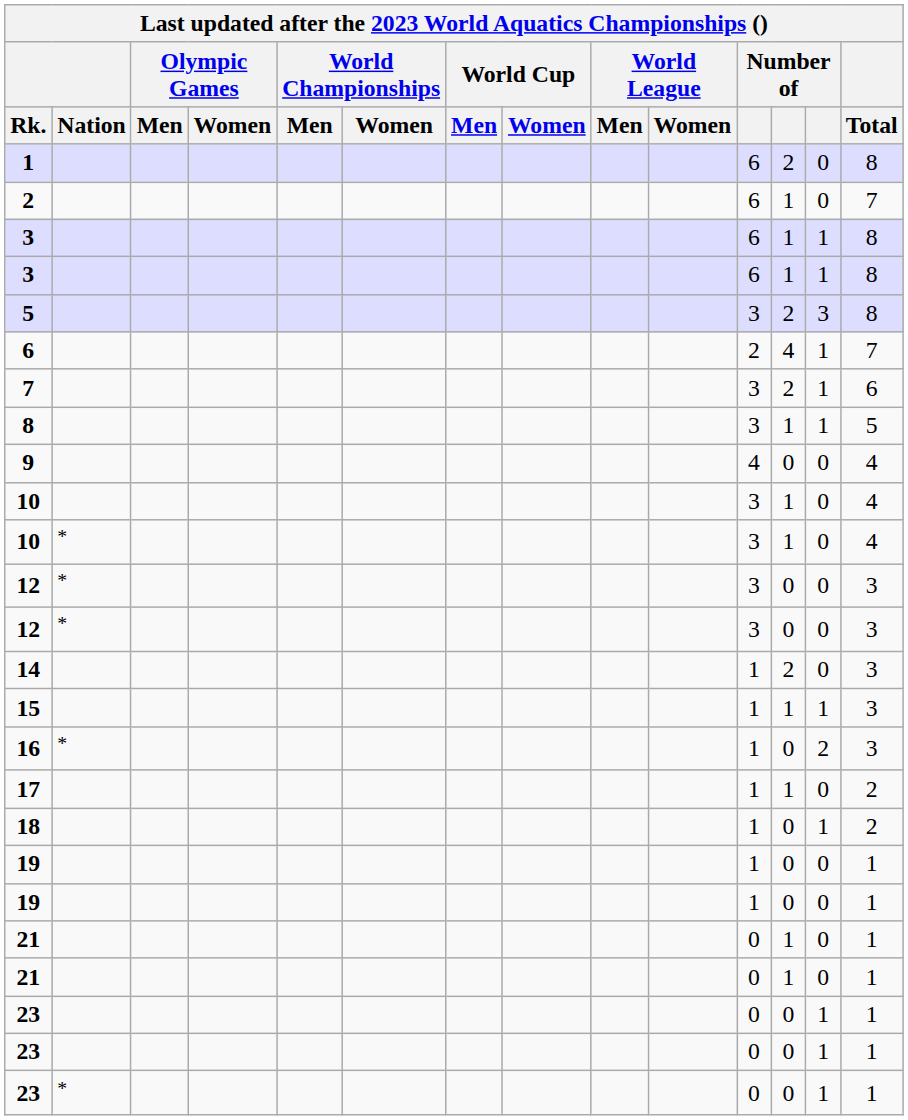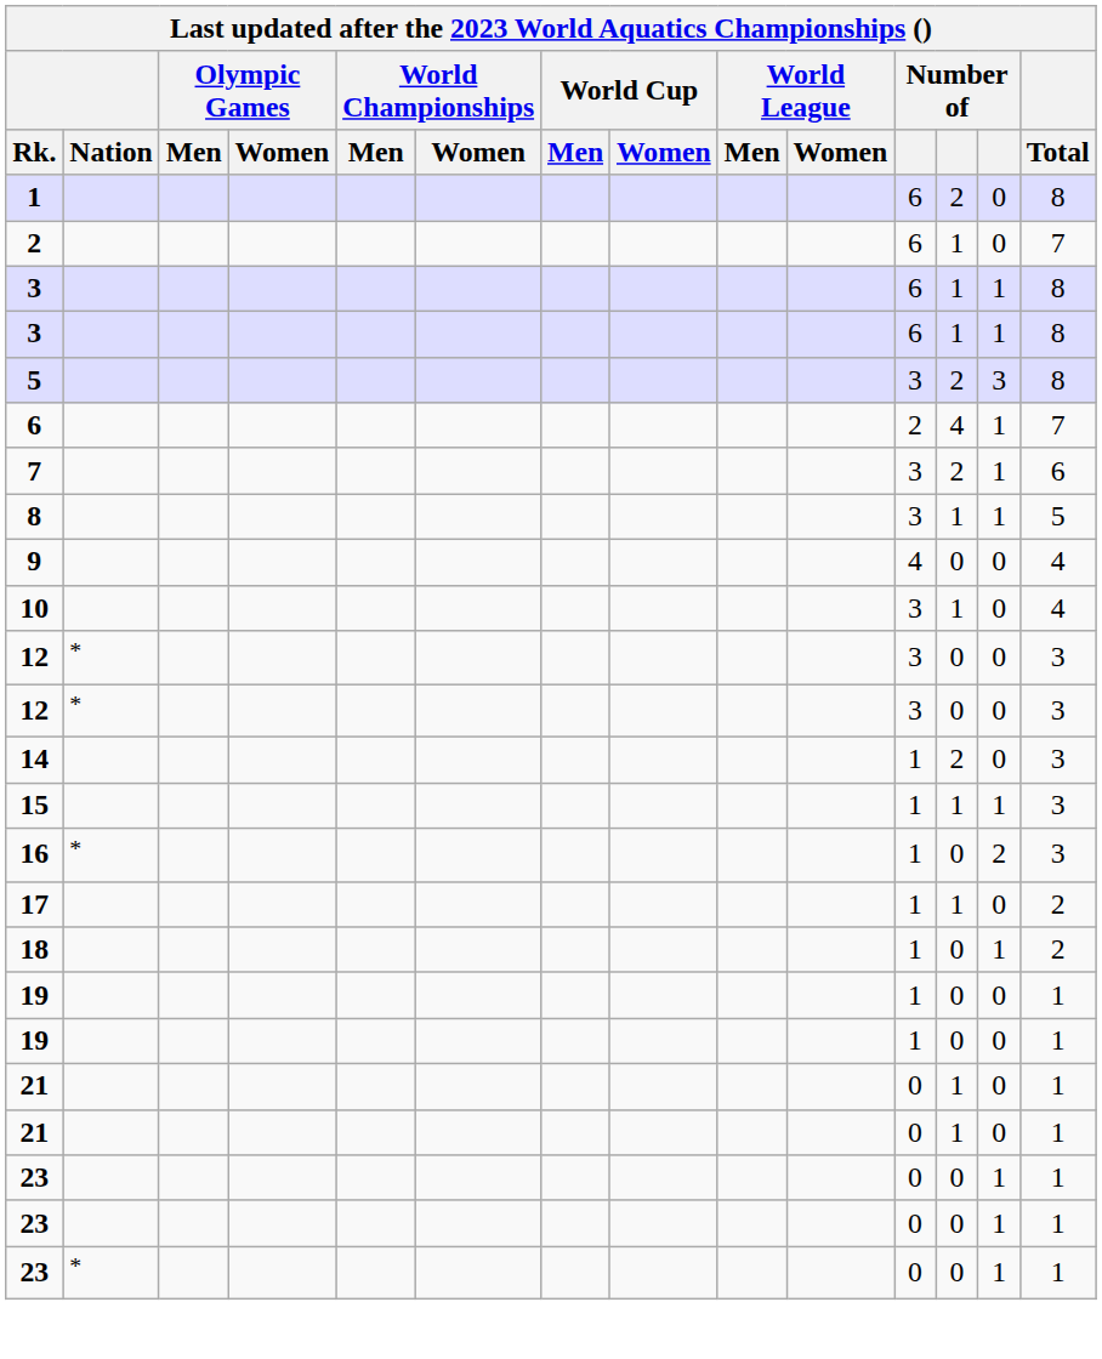- row: 10 | * | 3 | 1 | 0 | 4
